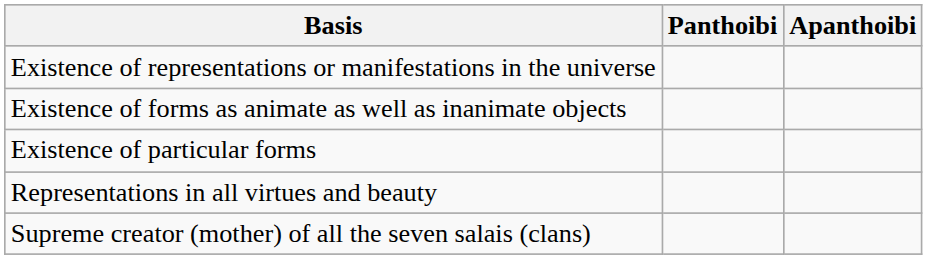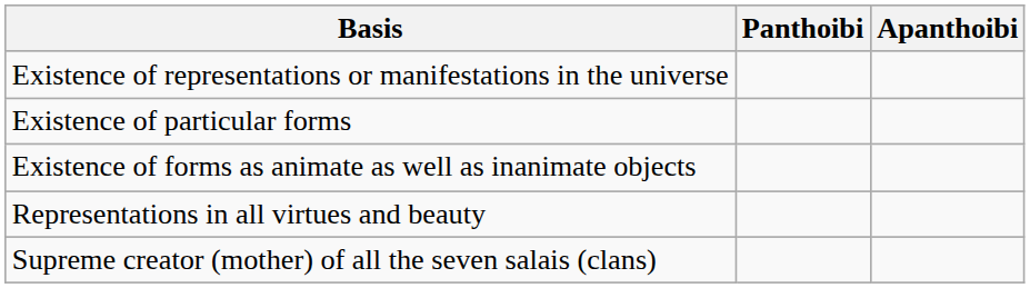rows swapped: Existence of particular forms <-> Existence of forms as animate as well as inanimate objects
